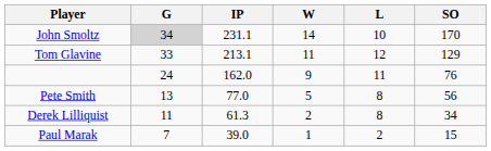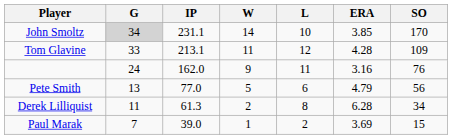+ column: ERA | 3.85 | 4.28 | 3.16 | 4.79 | 6.28 | 3.69
Tom Glavine | SO: 129 -> 109
Pete Smith | L: 8 -> 6
